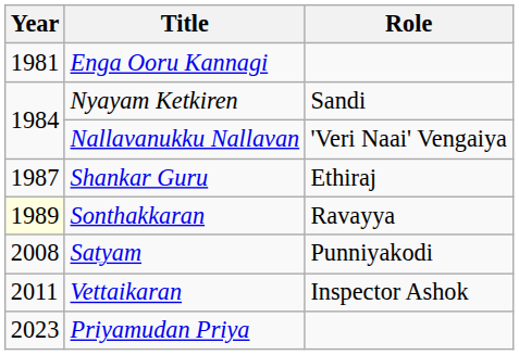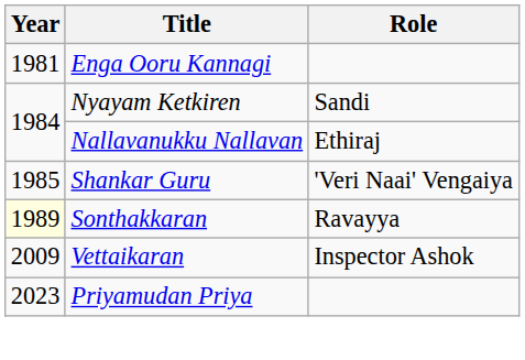Nallavanukku Nallavan | Role: 'Veri Naai' Vengaiya -> Ethiraj
Shankar Guru | Year: 1987 -> 1985
Shankar Guru | Role: Ethiraj -> 'Veri Naai' Vengaiya
- row: 2008 | Satyam | Punniyakodi
Vettaikaran | Year: 2011 -> 2009
